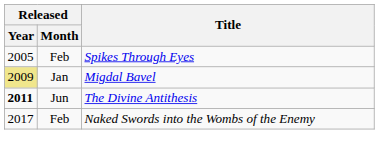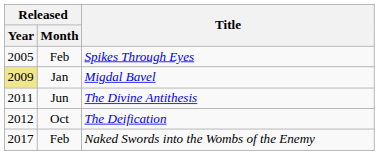The Divine Antithesis | Released / Year: bold -> normal
+ row: 2012 | Oct | The Deification
